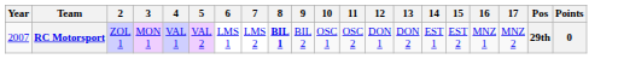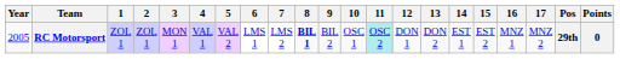+ column: 1 | ZOL 1
RC Motorsport | Year: 2007 -> 2005
RC Motorsport | 11: no background -> paleturquoise background
